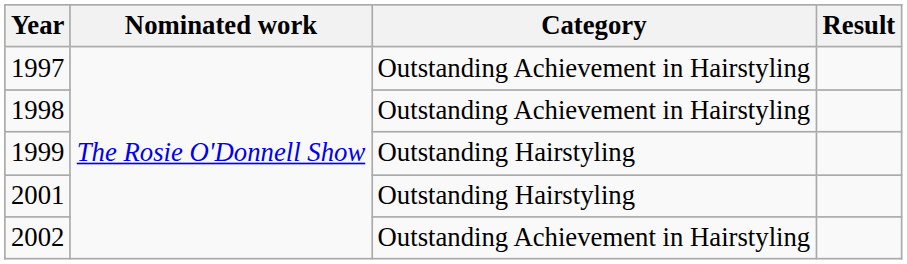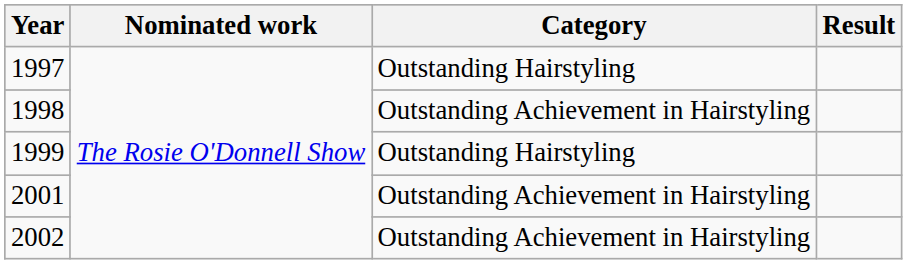1997 | Category: Outstanding Achievement in Hairstyling -> Outstanding Hairstyling
2001 | Category: Outstanding Hairstyling -> Outstanding Achievement in Hairstyling
